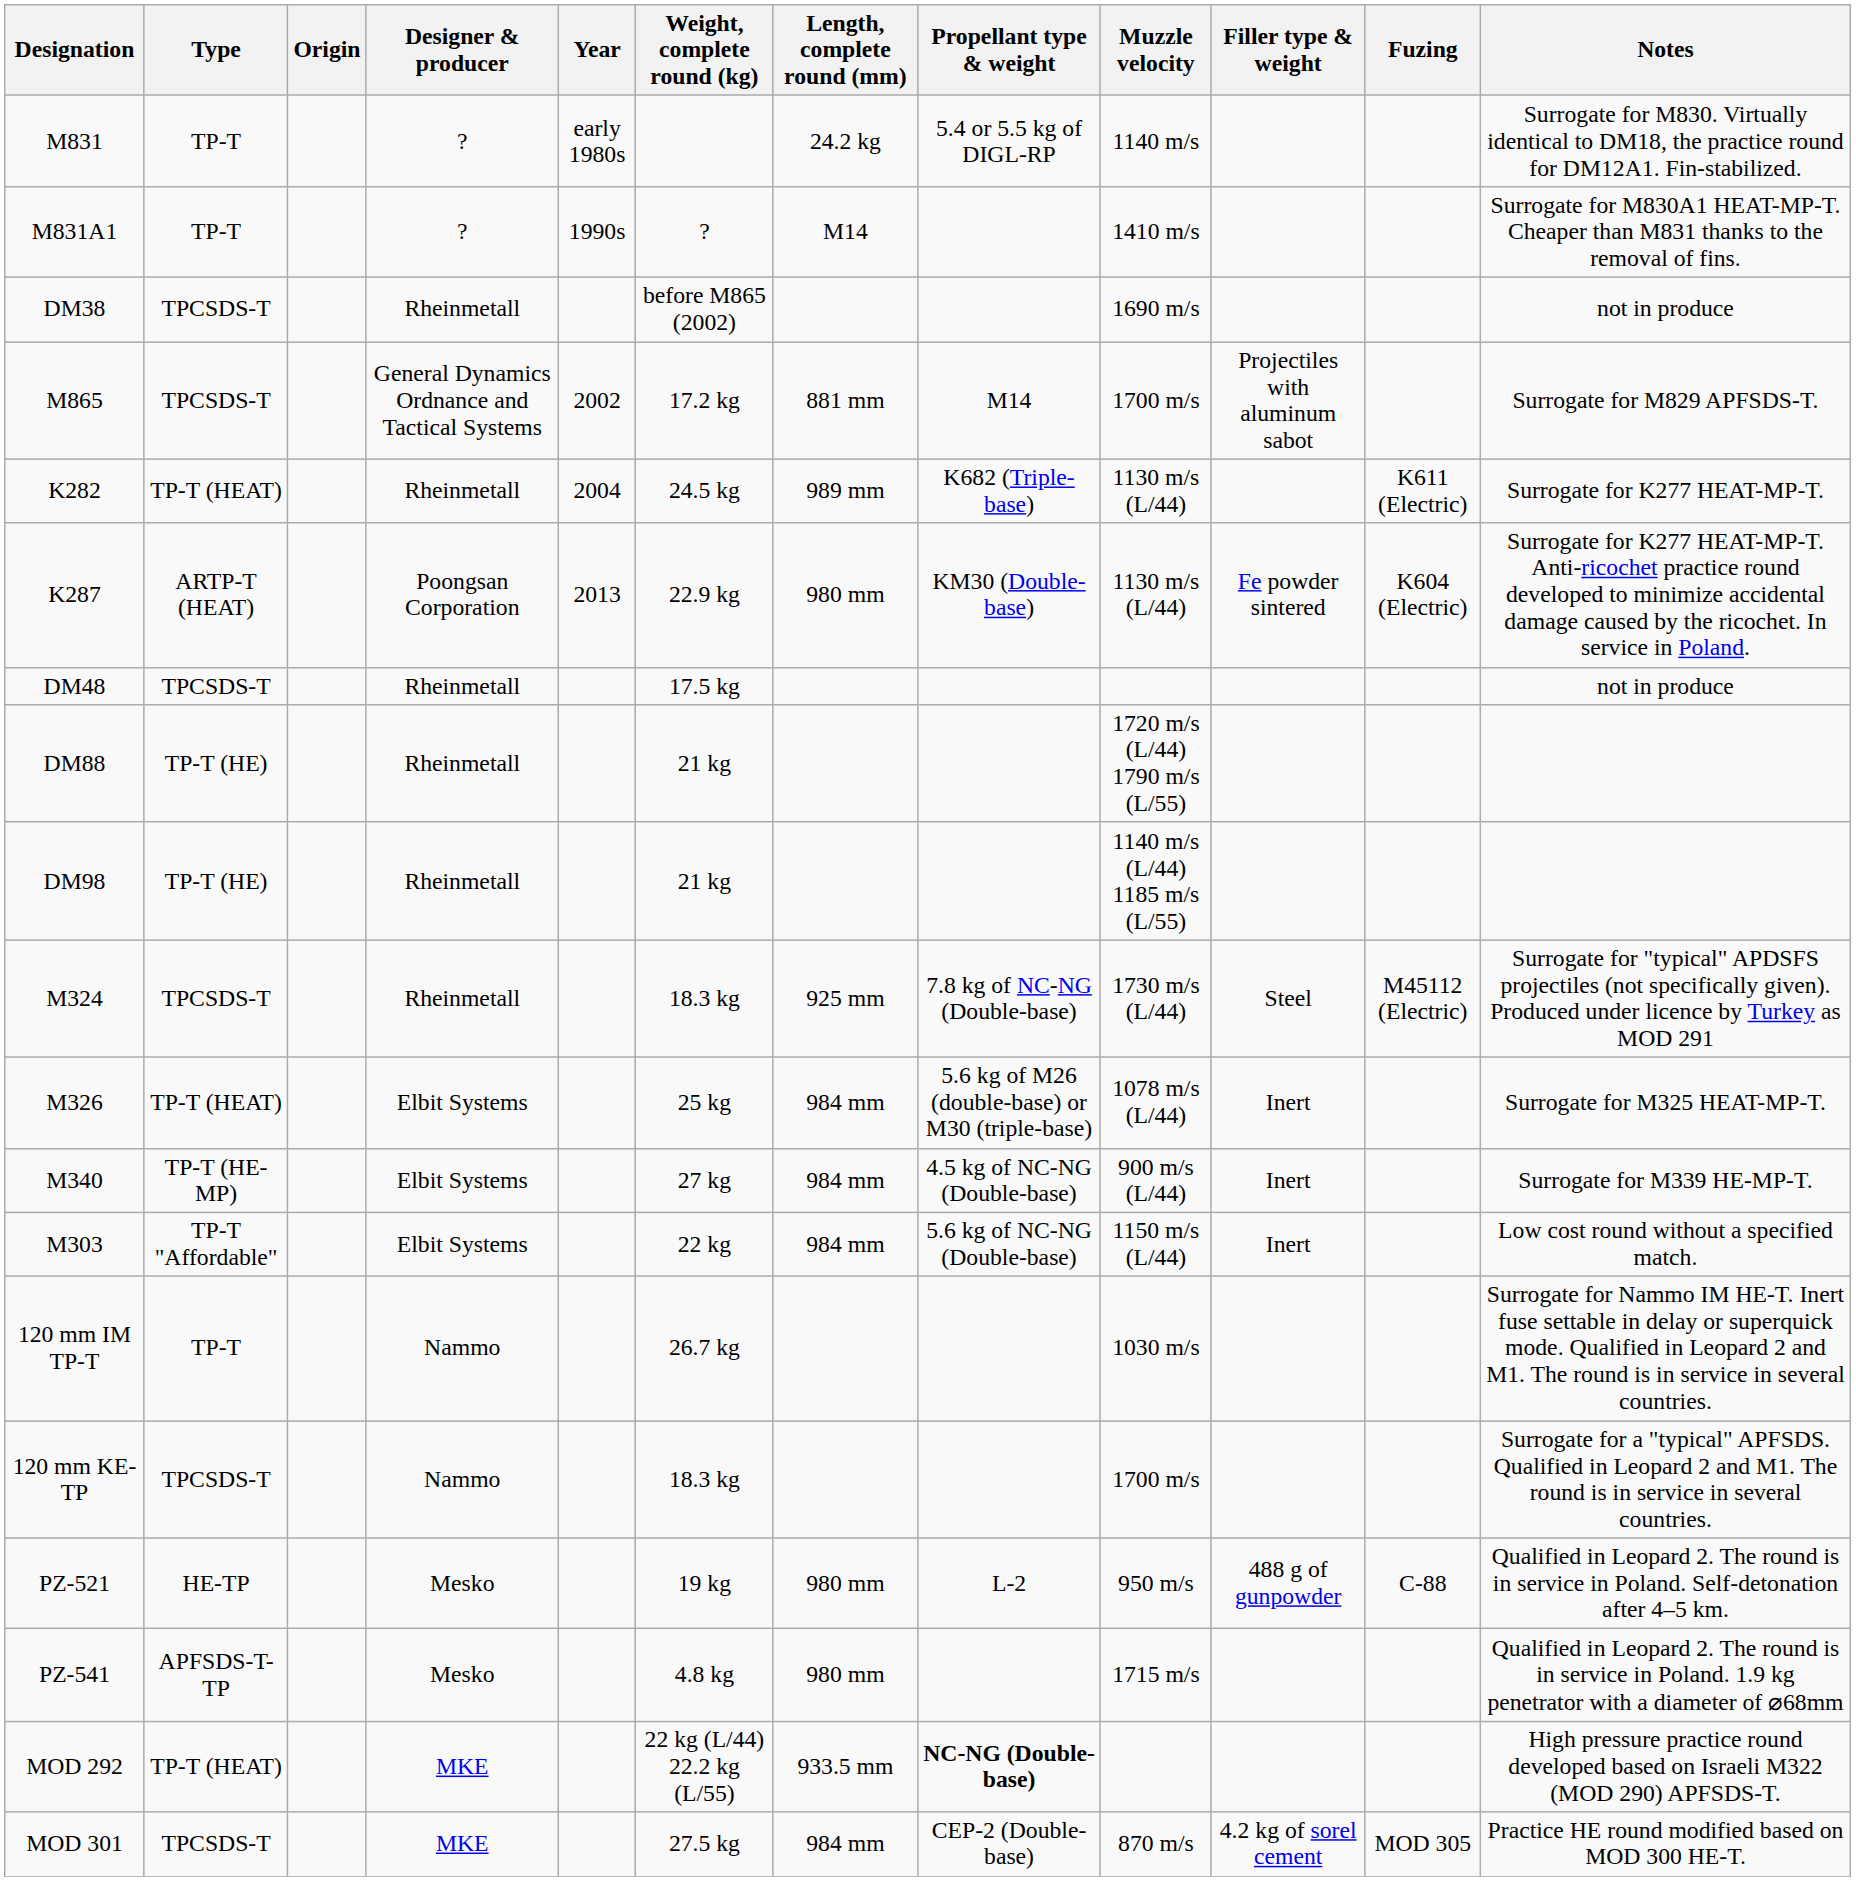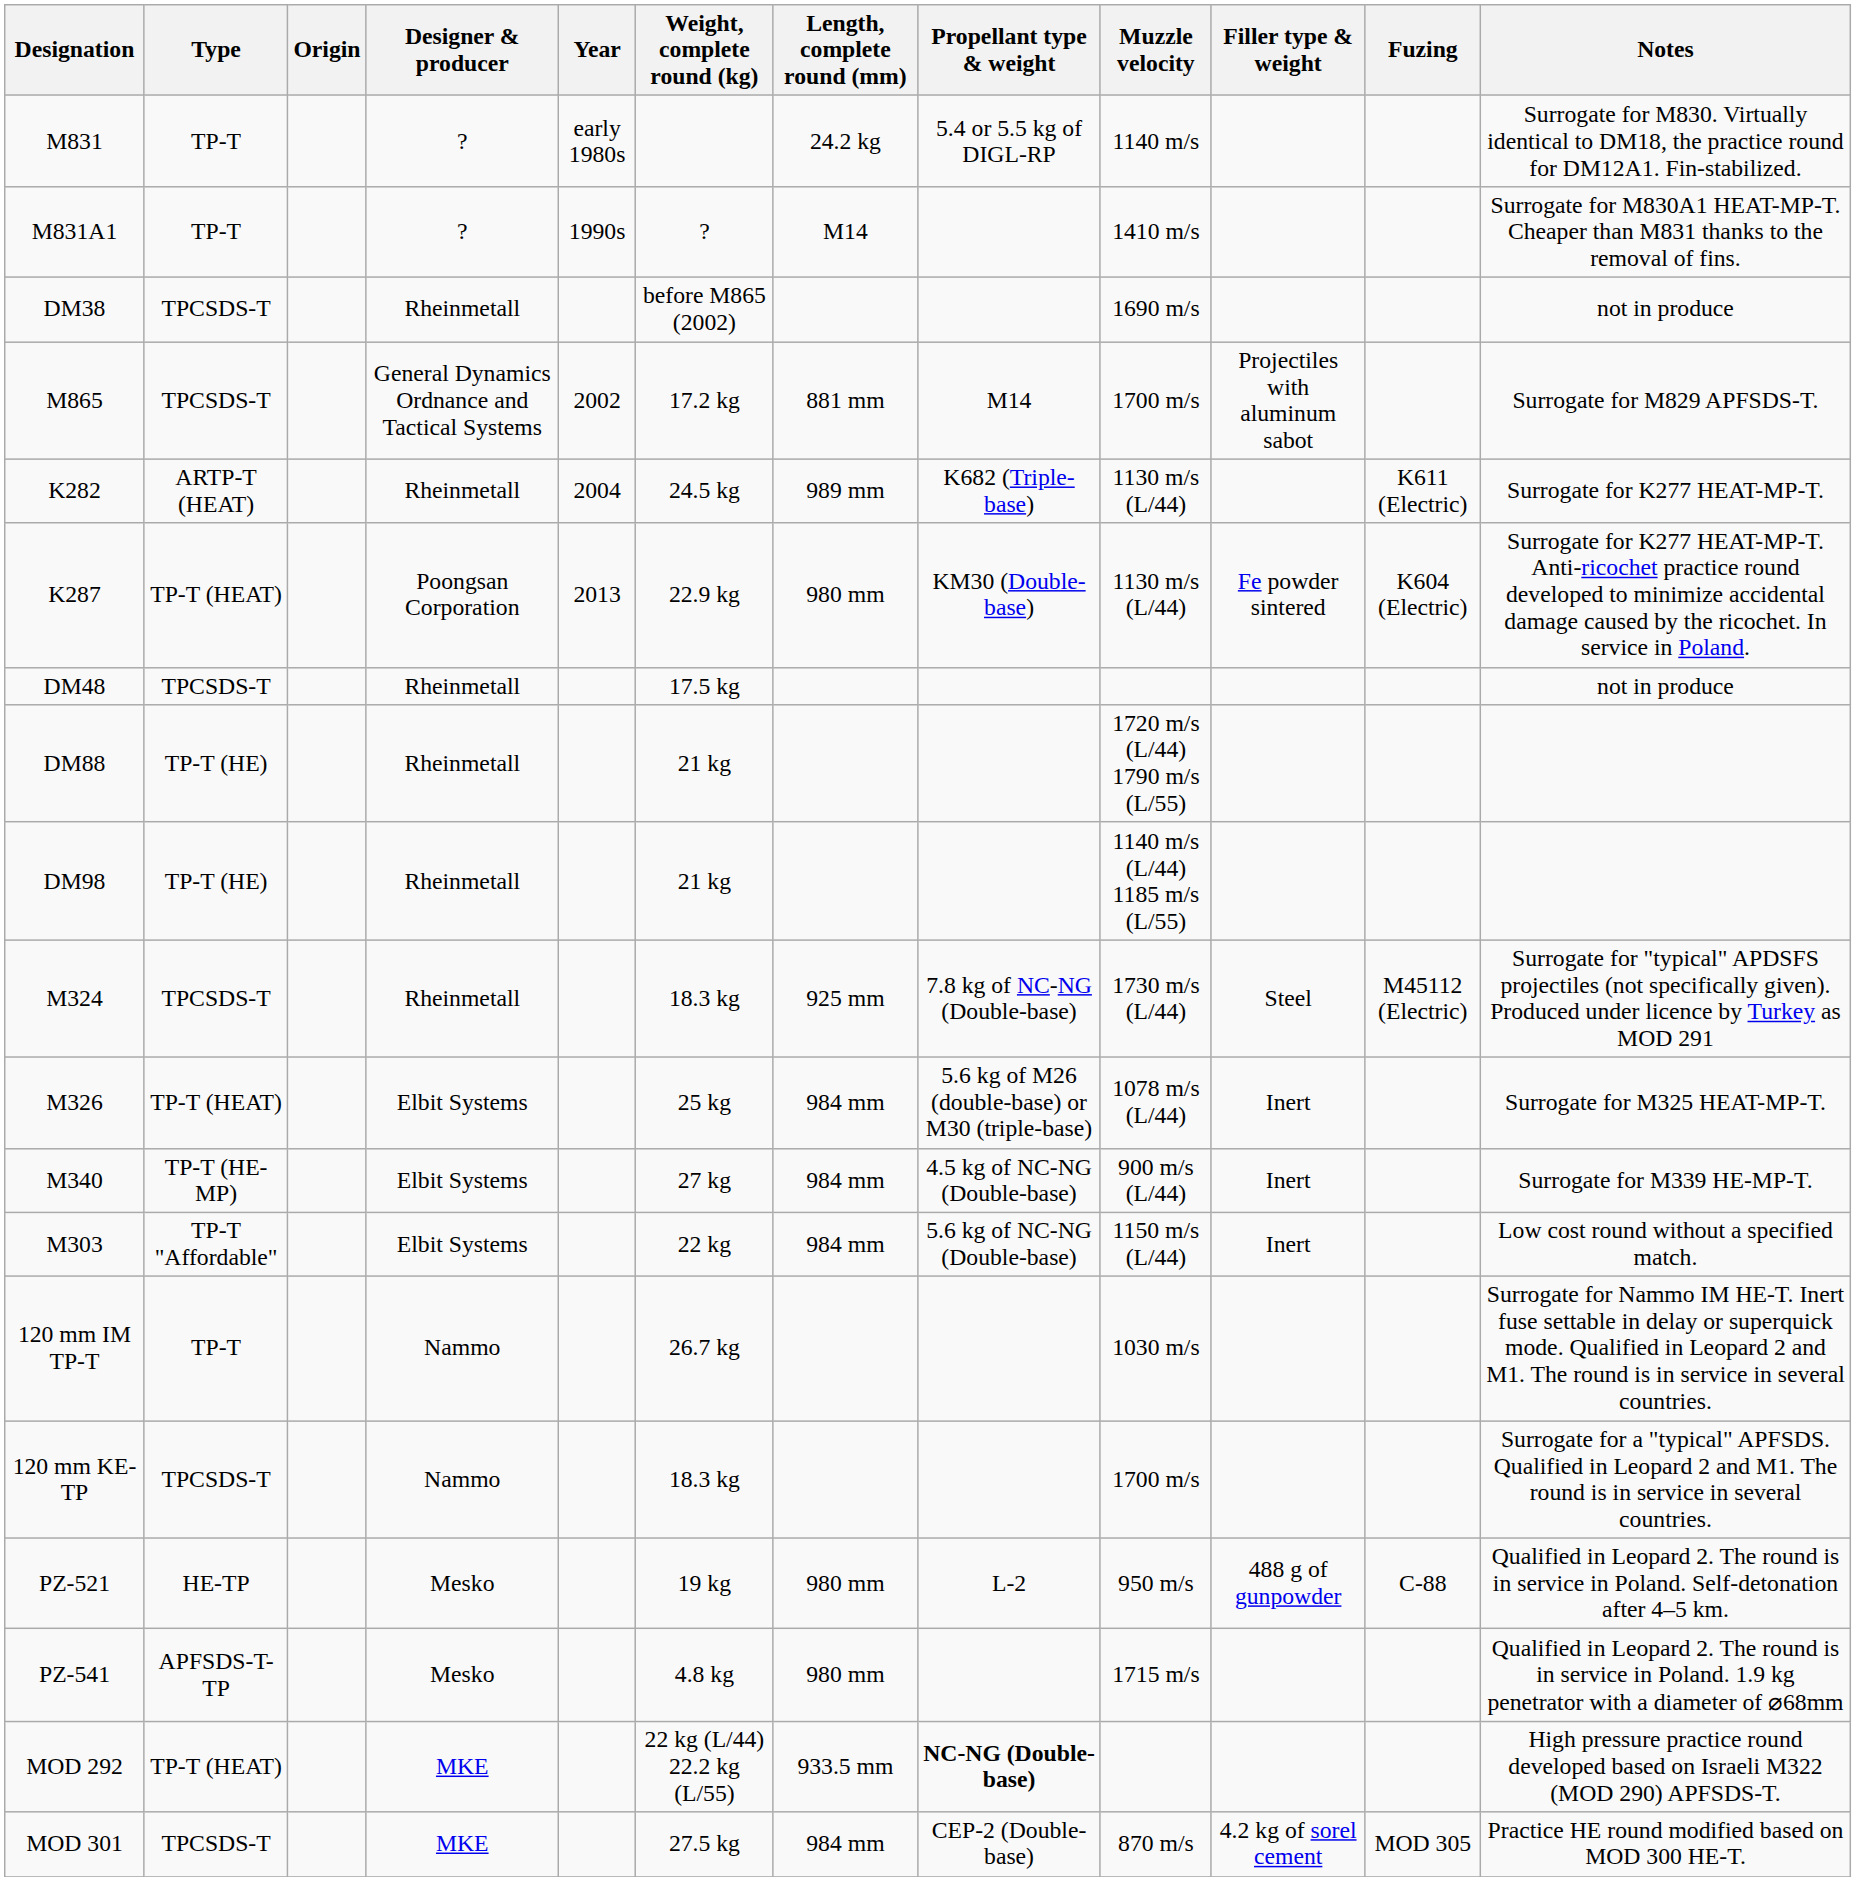K282 | Type: TP-T (HEAT) -> ARTP-T (HEAT)
K287 | Type: ARTP-T (HEAT) -> TP-T (HEAT)
